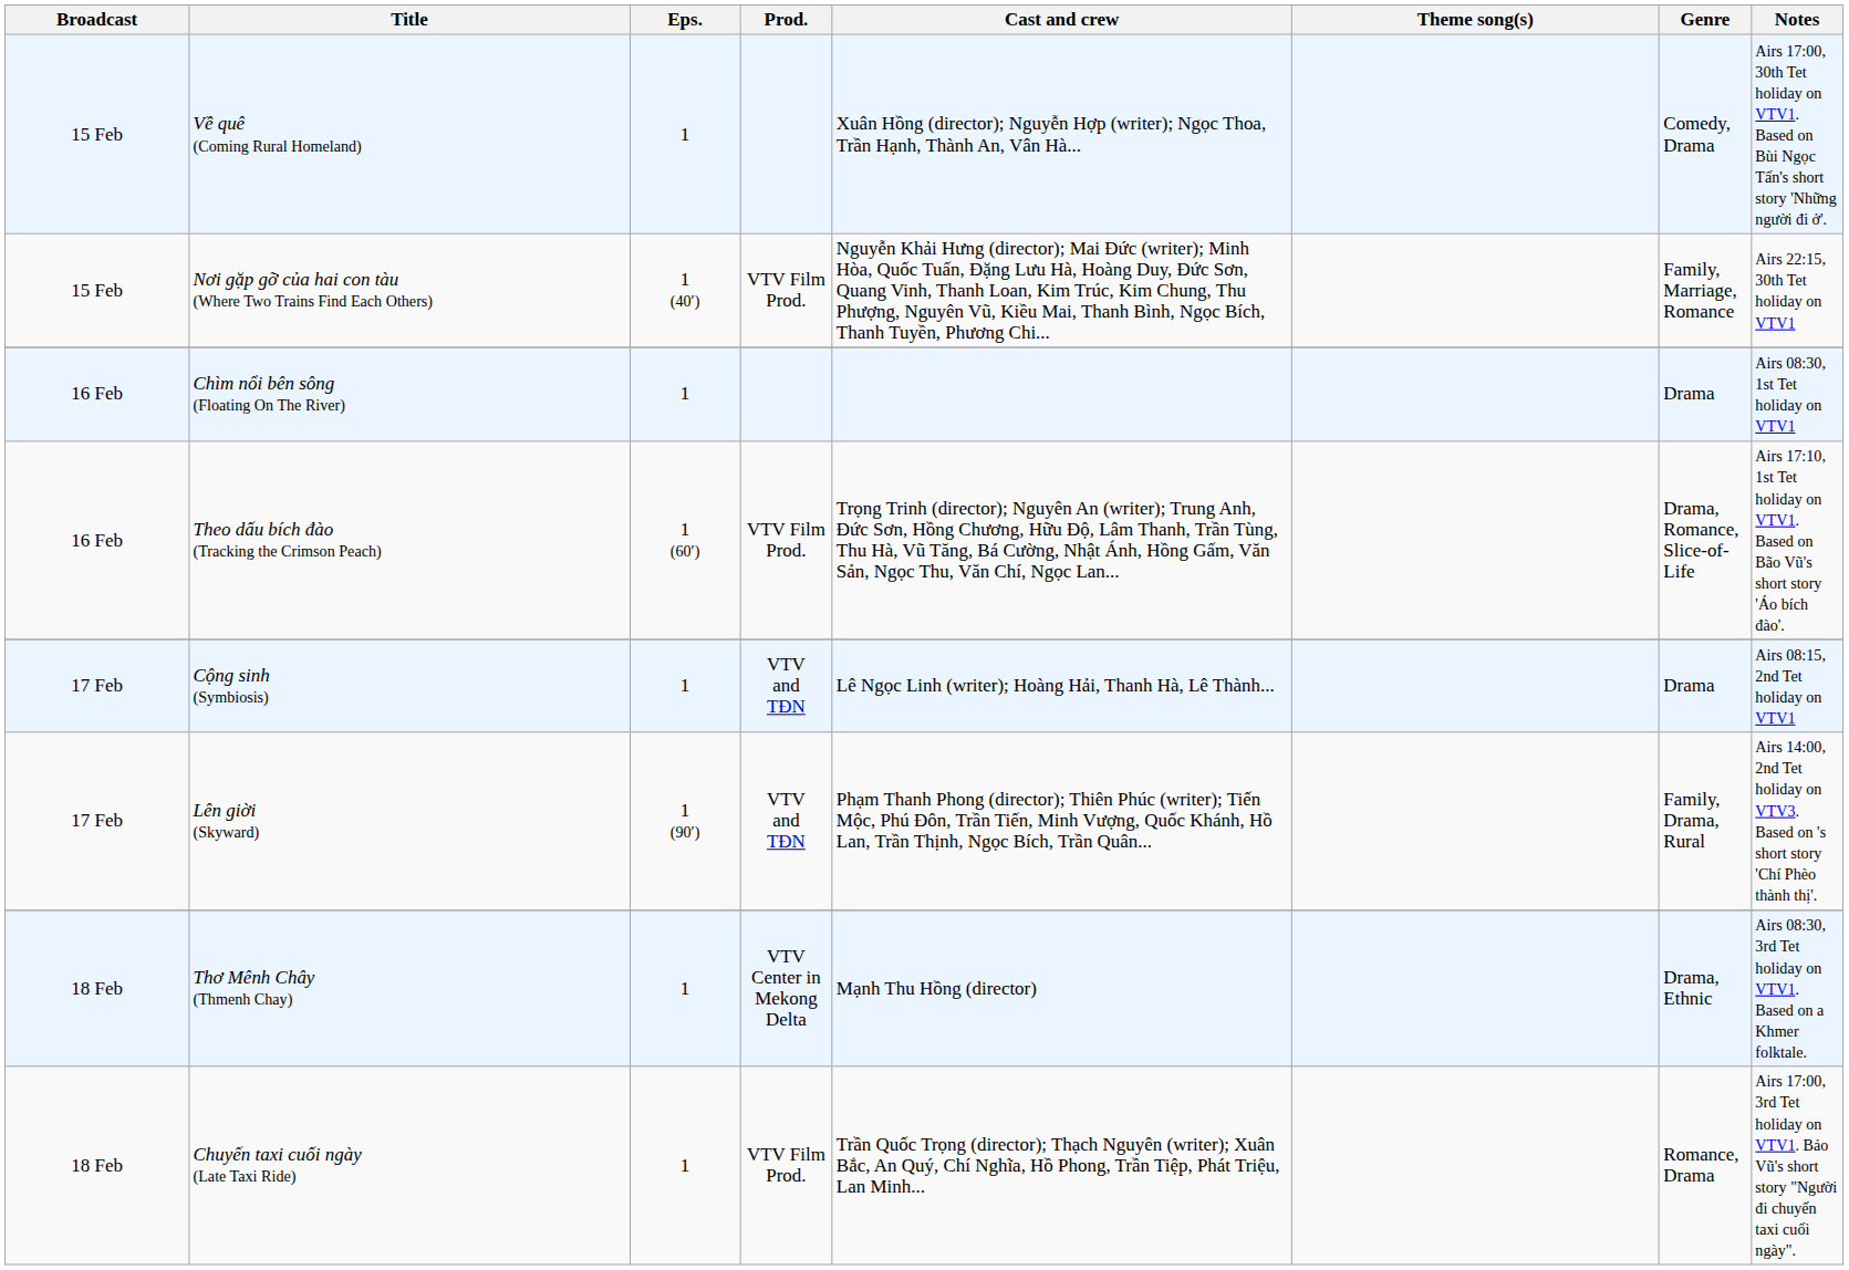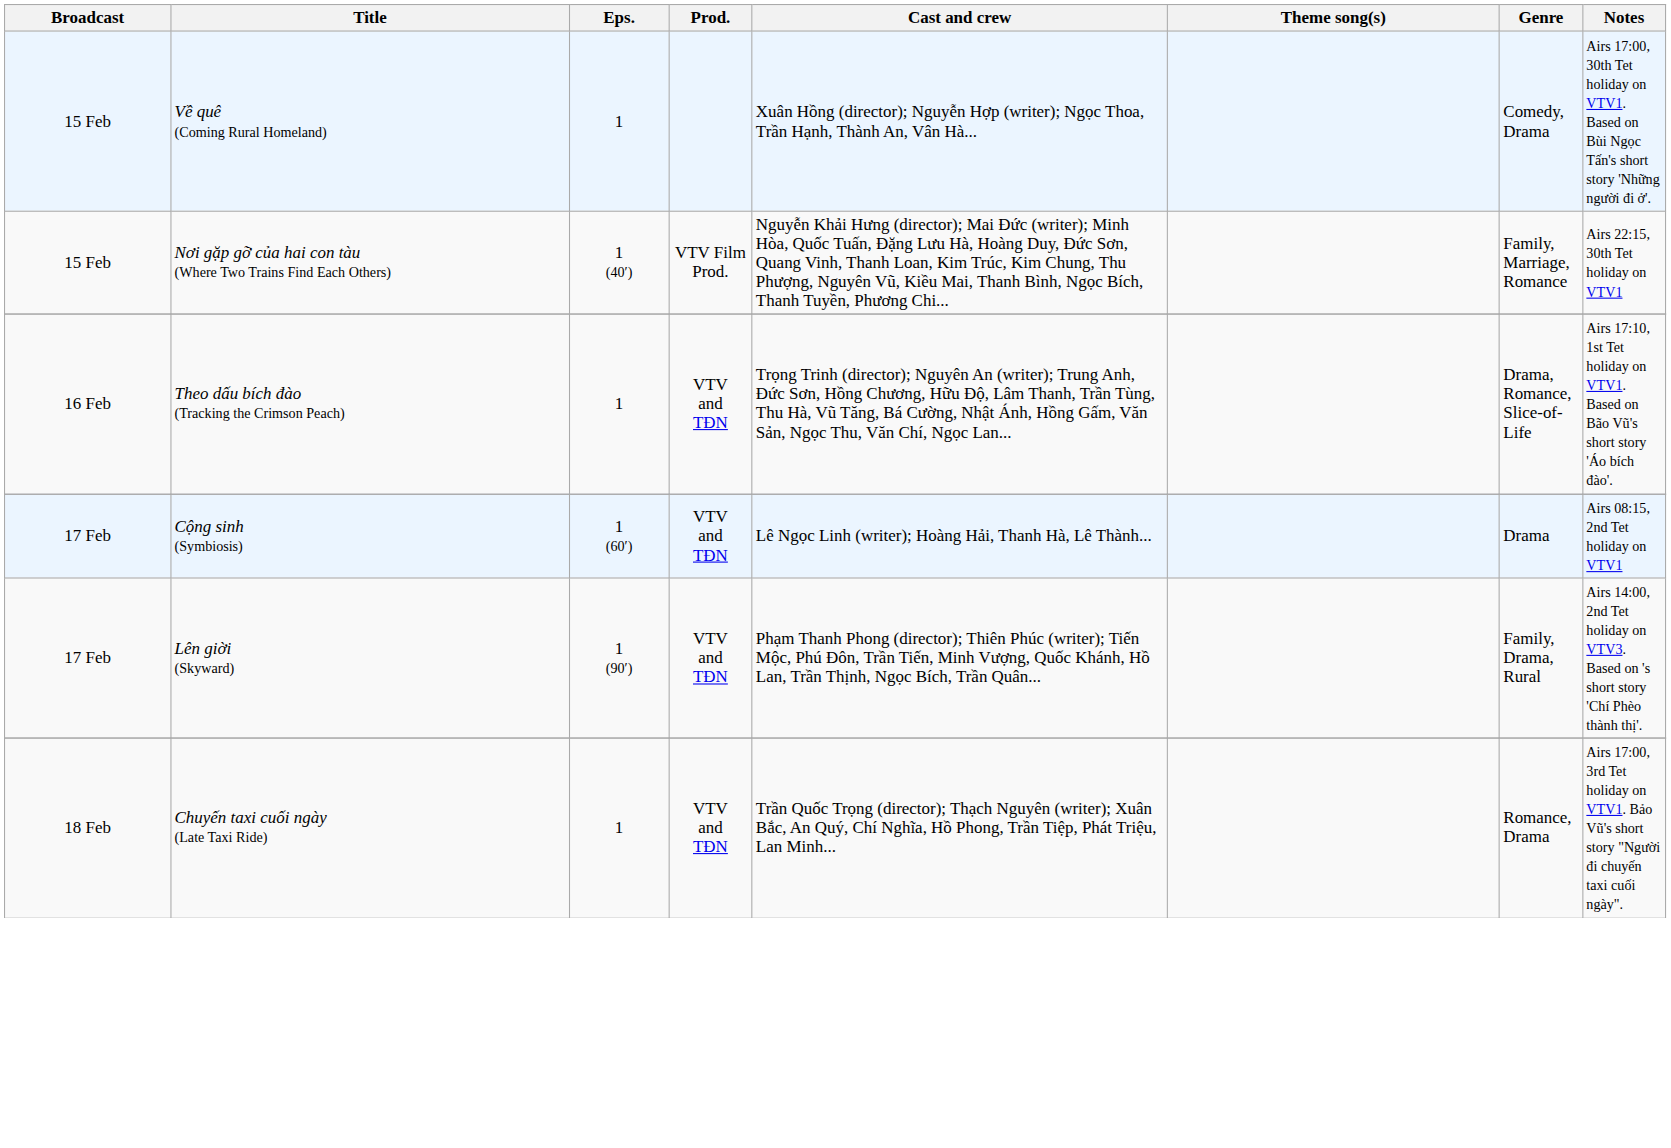- row: 16 Feb | Chìm nổi bên sông (Floating On The River) | 1 | Drama | Airs 08:30, 1st Tet holiday on VTV1
Theo dấu bích đào (Tracking the Crimson Peach) | Eps.: 1 (60′) -> 1
Theo dấu bích đào (Tracking the Crimson Peach) | Prod.: VTV Film Prod. -> VTV and TĐN
Cộng sinh (Symbiosis) | Eps.: 1 -> 1 (60′)
- row: 18 Feb | Thơ Mênh Chây (Thmenh Chay) | 1 | VTV Center in Mekong Delta | Mạnh Thu Hồng (director) | Drama, Ethnic | Airs 08:30, 3rd Tet holiday on VTV1. Based on a Khmer folktale.
Chuyến taxi cuối ngày (Late Taxi Ride) | Prod.: VTV Film Prod. -> VTV and TĐN
